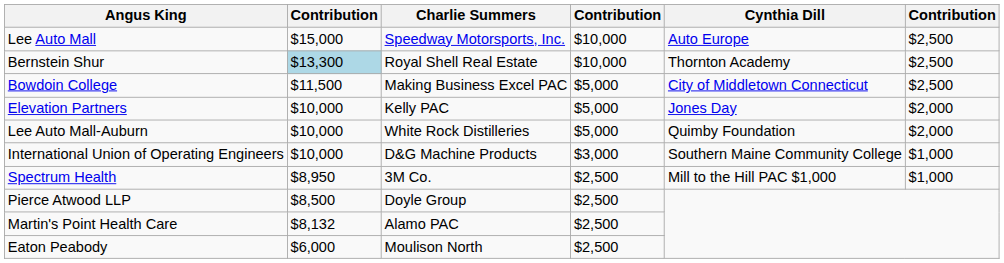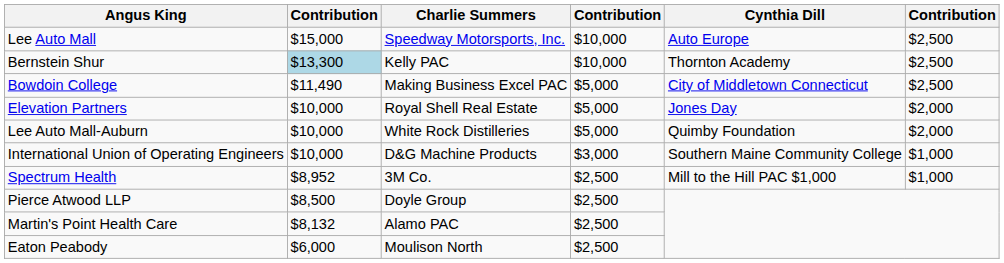Bernstein Shur | Charlie Summers: Royal Shell Real Estate -> Kelly PAC
Bowdoin College | column 2: $11,500 -> $11,490
Elevation Partners | Charlie Summers: Kelly PAC -> Royal Shell Real Estate
Spectrum Health | column 2: $8,950 -> $8,952
